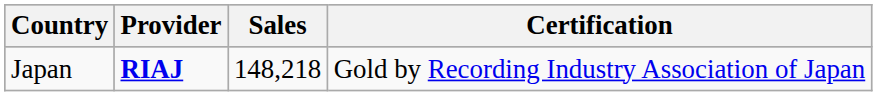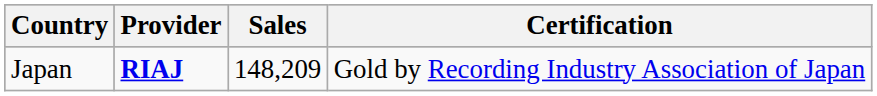Japan | Sales: 148,218 -> 148,209
